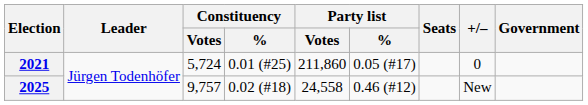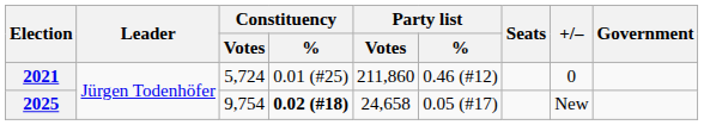2021 | Party list / %: 0.05 (#17) -> 0.46 (#12)
2025 | Constituency / Votes: 9,757 -> 9,754
2025 | Constituency / %: normal -> bold
2025 | Party list / Votes: 24,558 -> 24,658
2025 | Party list / %: 0.46 (#12) -> 0.05 (#17)
